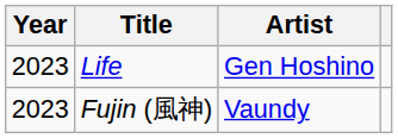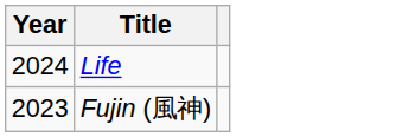- column: Artist | Gen Hoshino | Vaundy
Life | Year: 2023 -> 2024
